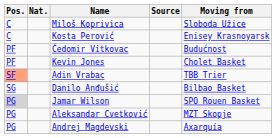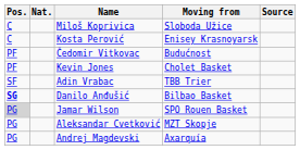columns swapped: Moving from <-> Source
Adin Vrabac | Pos.: lightsalmon background -> no background
Danilo Anđušić | Pos.: normal -> bold
